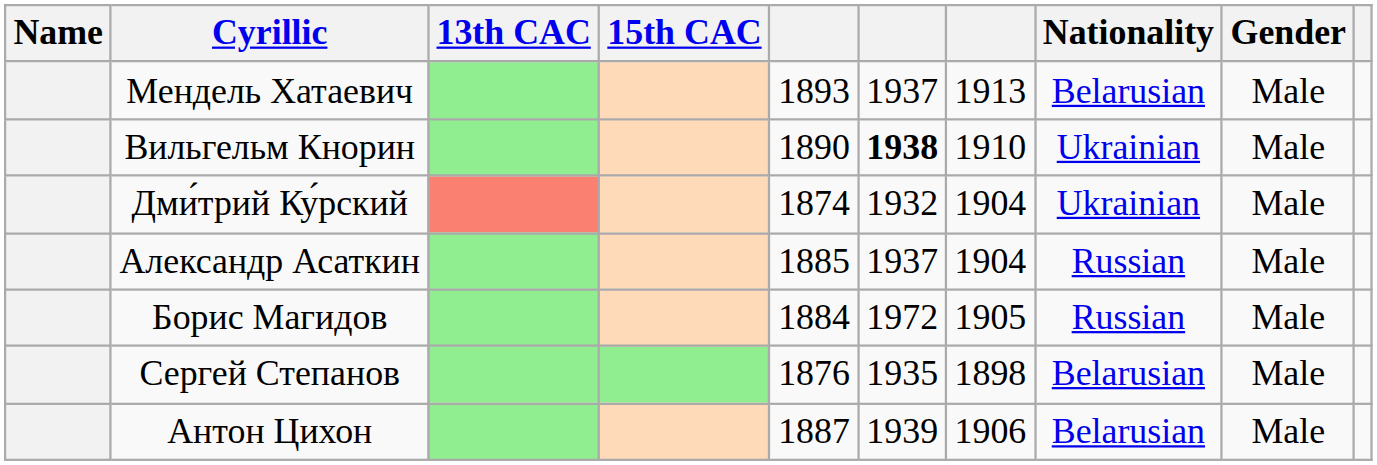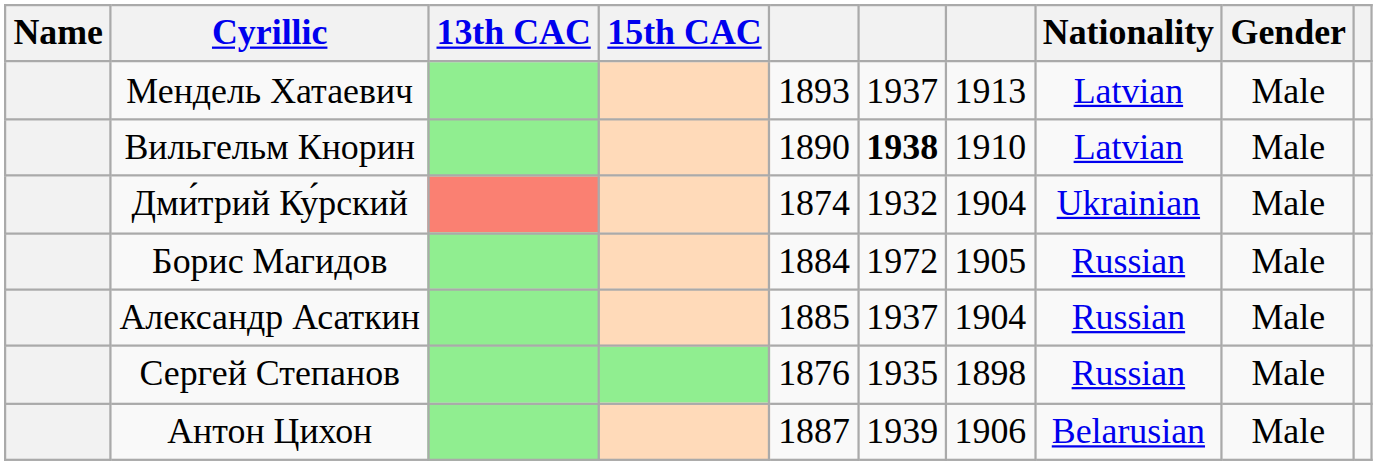Мендель Хатаевич | Nationality: Belarusian -> Latvian
Вильгельм Кнорин | Nationality: Ukrainian -> Latvian
rows swapped: Борис Магидов <-> Александр Асаткин
Сергей Степанов | Nationality: Belarusian -> Russian
